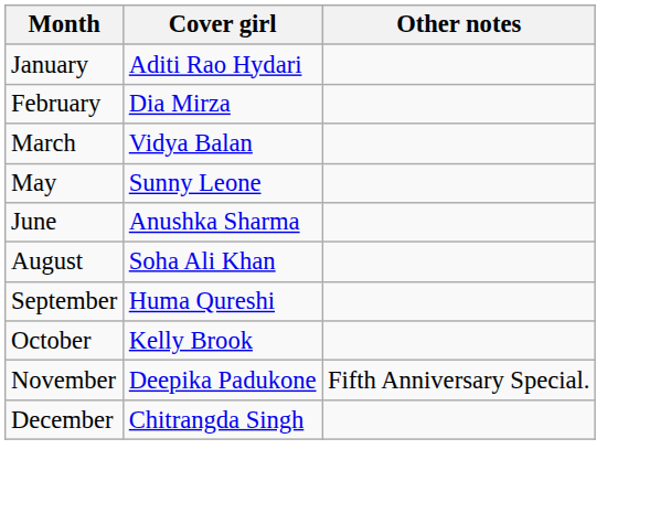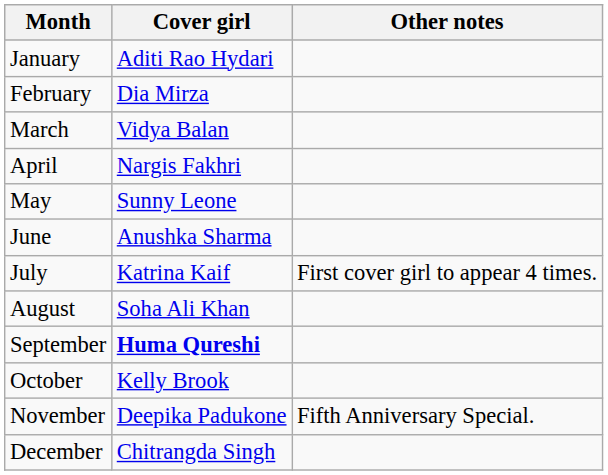+ row: April | Nargis Fakhri
+ row: July | Katrina Kaif | First cover girl to appear 4 times.
September | Cover girl: normal -> bold
